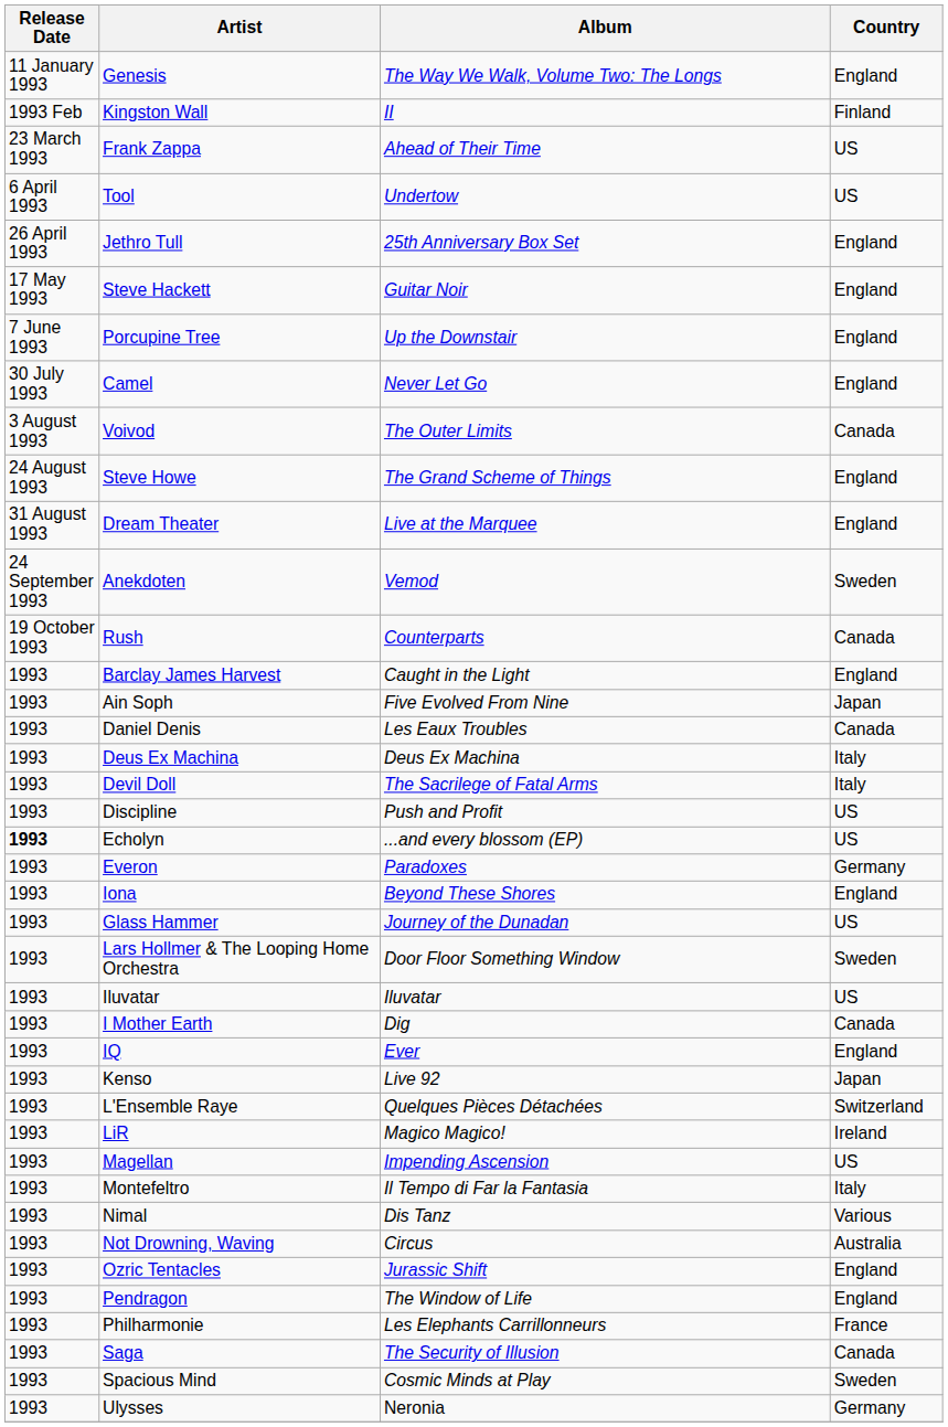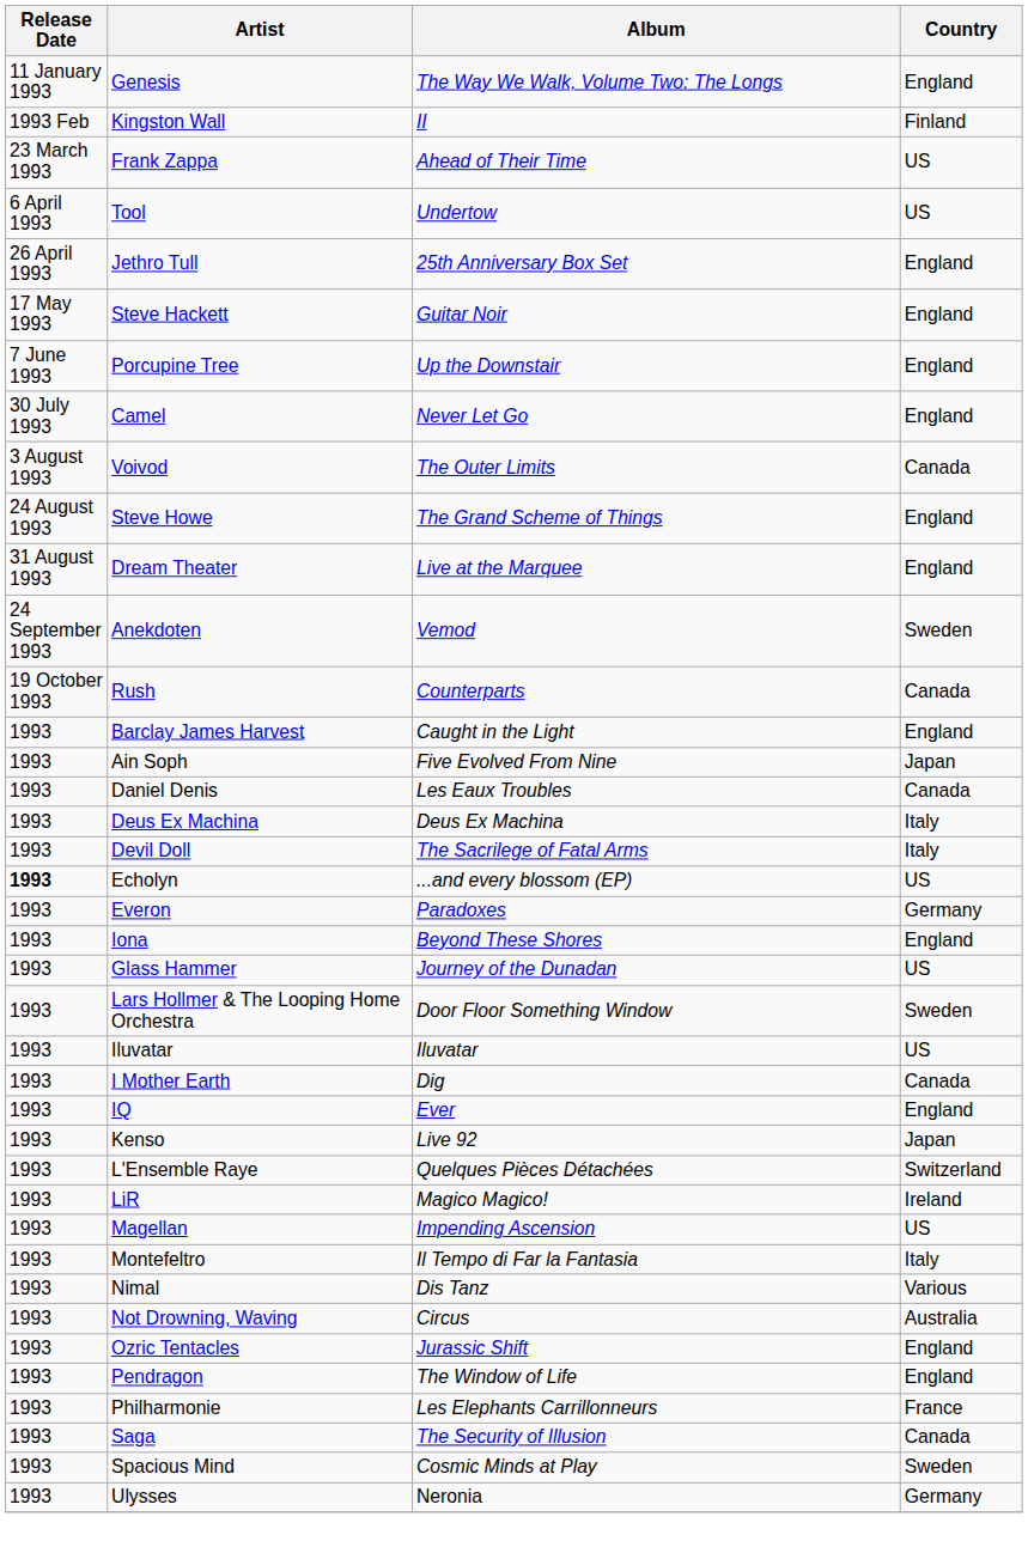- row: 1993 | Discipline | Push and Profit | US
